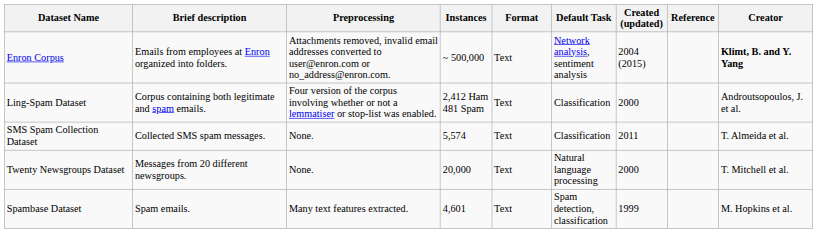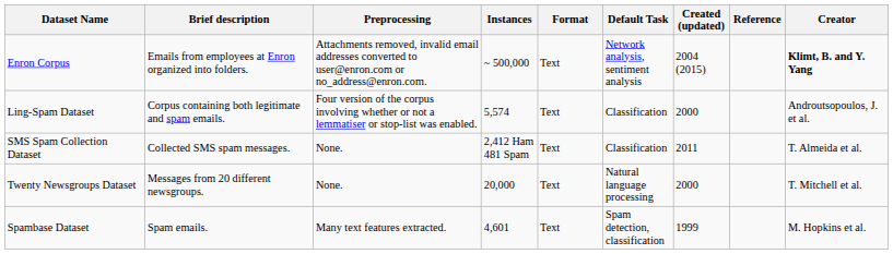Ling-Spam Dataset | Instances: 2,412 Ham 481 Spam -> 5,574
SMS Spam Collection Dataset | Instances: 5,574 -> 2,412 Ham 481 Spam
